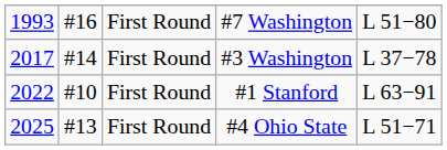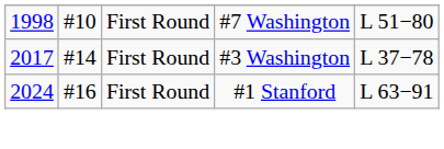#7 Washington | column 1: 1993 -> 1998
#7 Washington | column 2: #16 -> #10
#1 Stanford | column 1: 2022 -> 2024
#1 Stanford | column 2: #10 -> #16
- row: 2025 | #13 | First Round | #4 Ohio State | L 51−71
